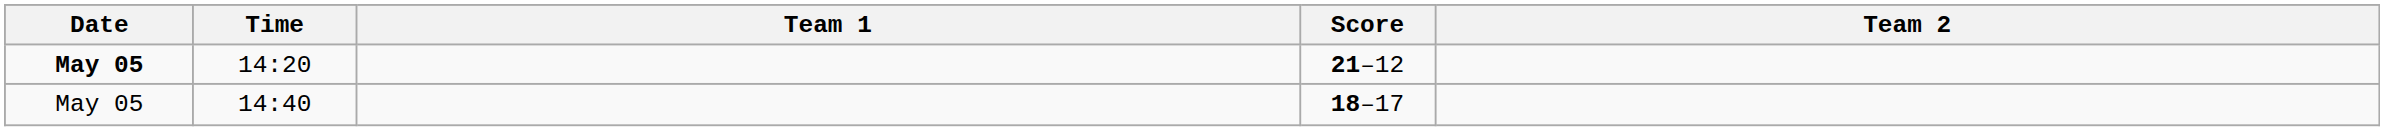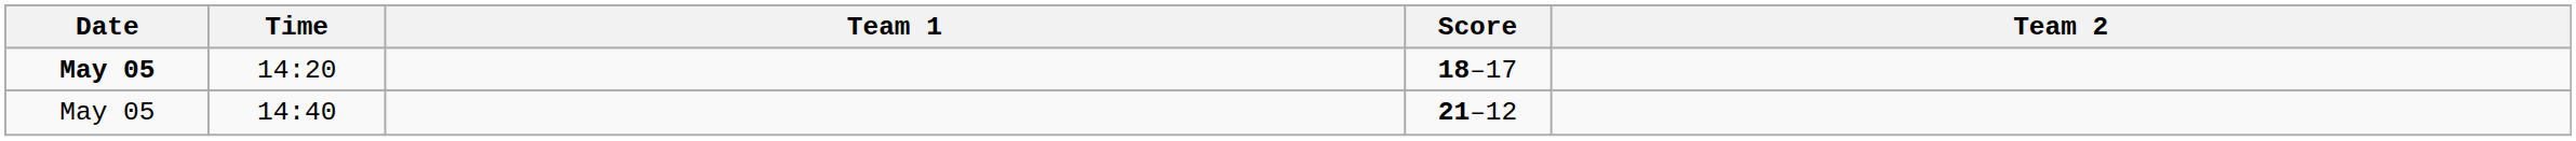14:20 | Score: 21–12 -> 18–17
14:40 | Score: 18–17 -> 21–12
